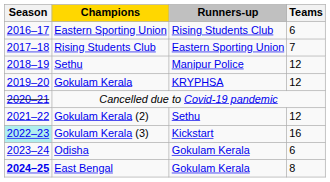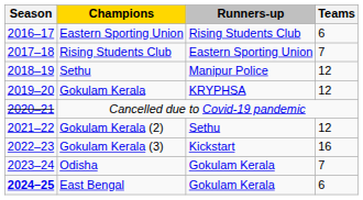Gokulam Kerala (3) | Season: paleturquoise background -> no background
Odisha | Teams: 6 -> 7
East Bengal | Teams: 8 -> 6
